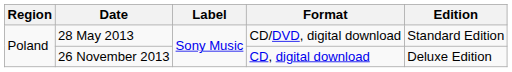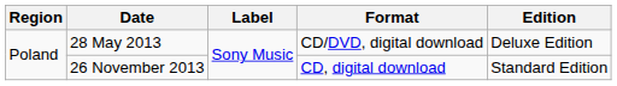28 May 2013 | Edition: Standard Edition -> Deluxe Edition
26 November 2013 | Edition: Deluxe Edition -> Standard Edition
